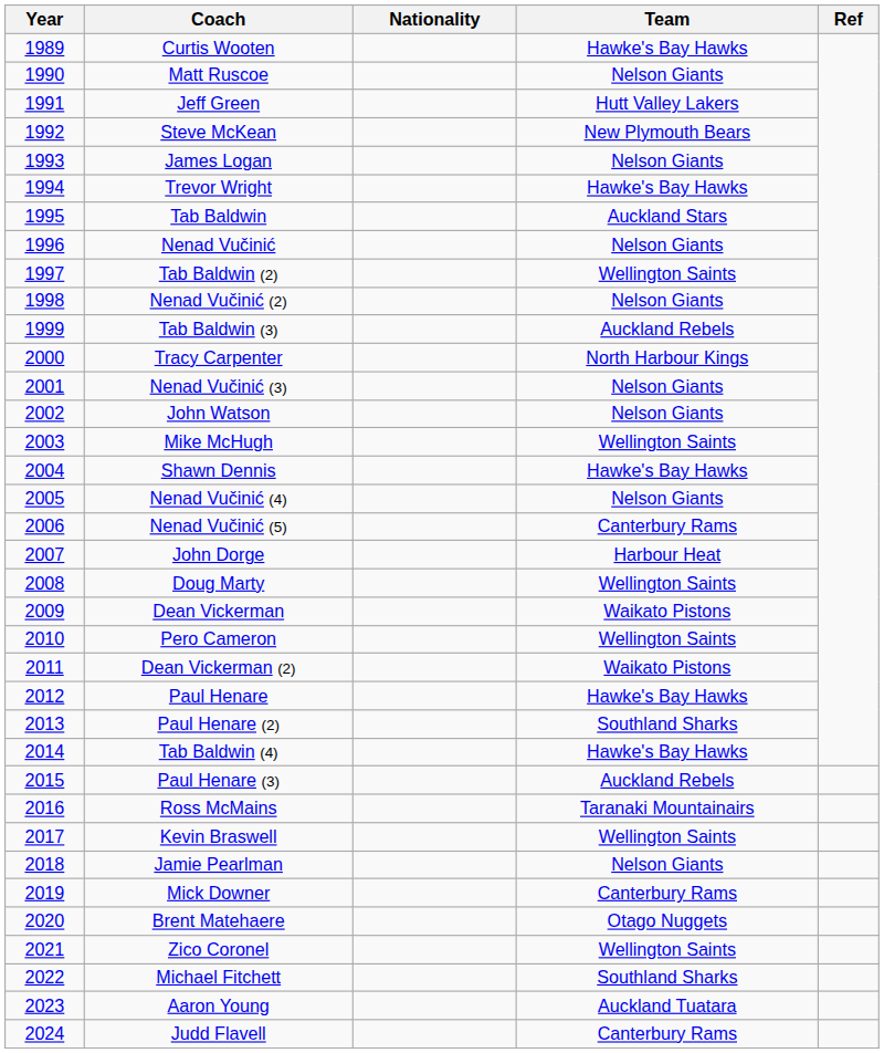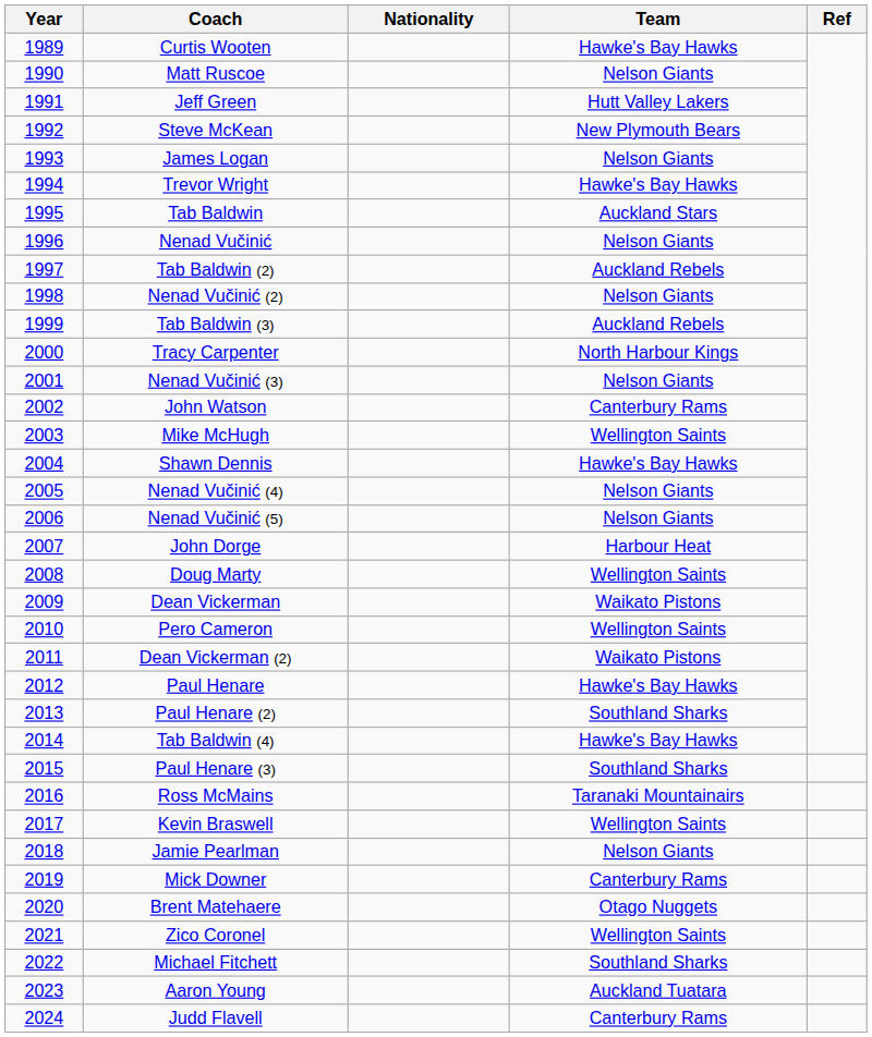Tab Baldwin (2) | Team: Wellington Saints -> Auckland Rebels
John Watson | Team: Nelson Giants -> Canterbury Rams
Nenad Vučinić (5) | Team: Canterbury Rams -> Nelson Giants
Paul Henare (3) | Team: Auckland Rebels -> Southland Sharks
